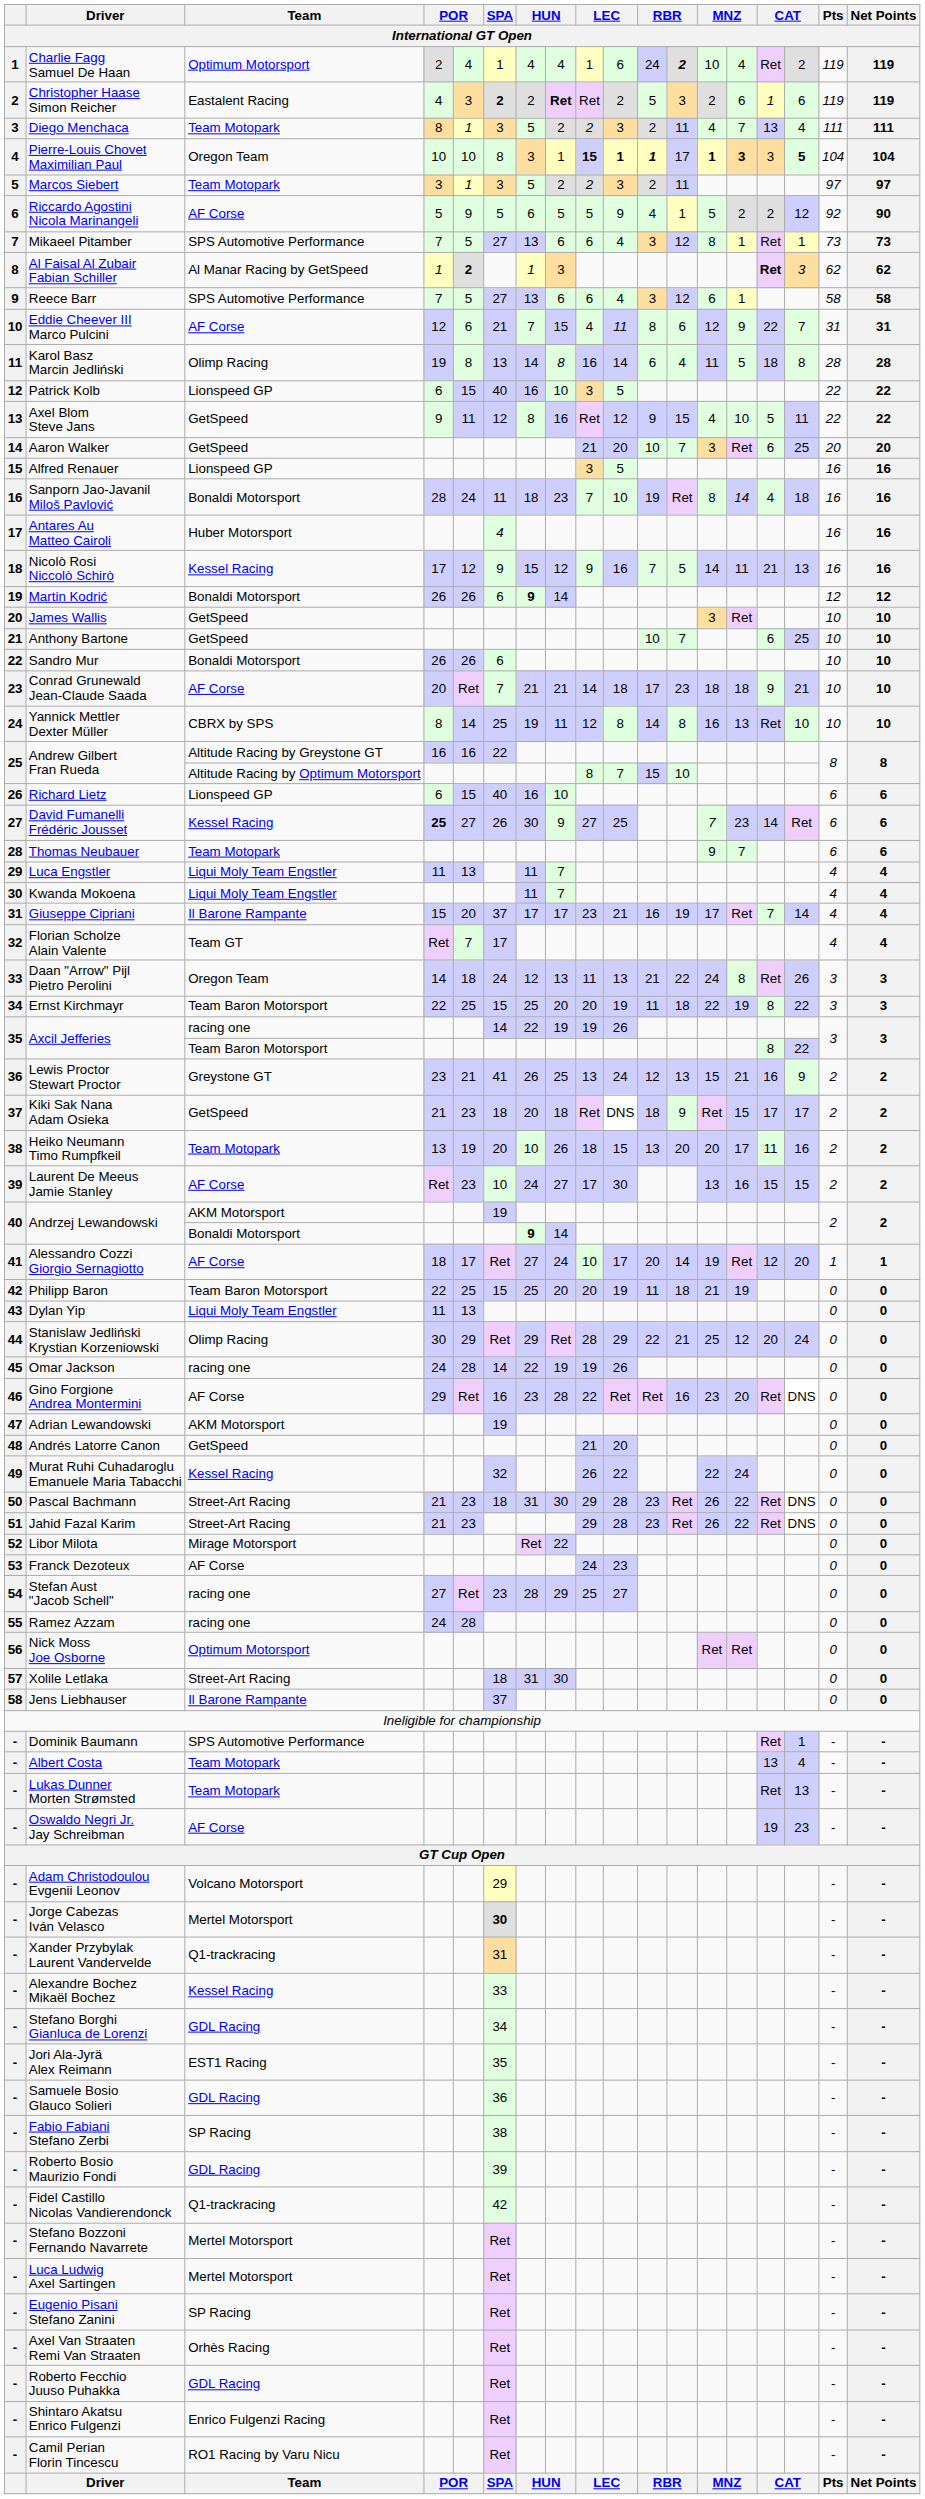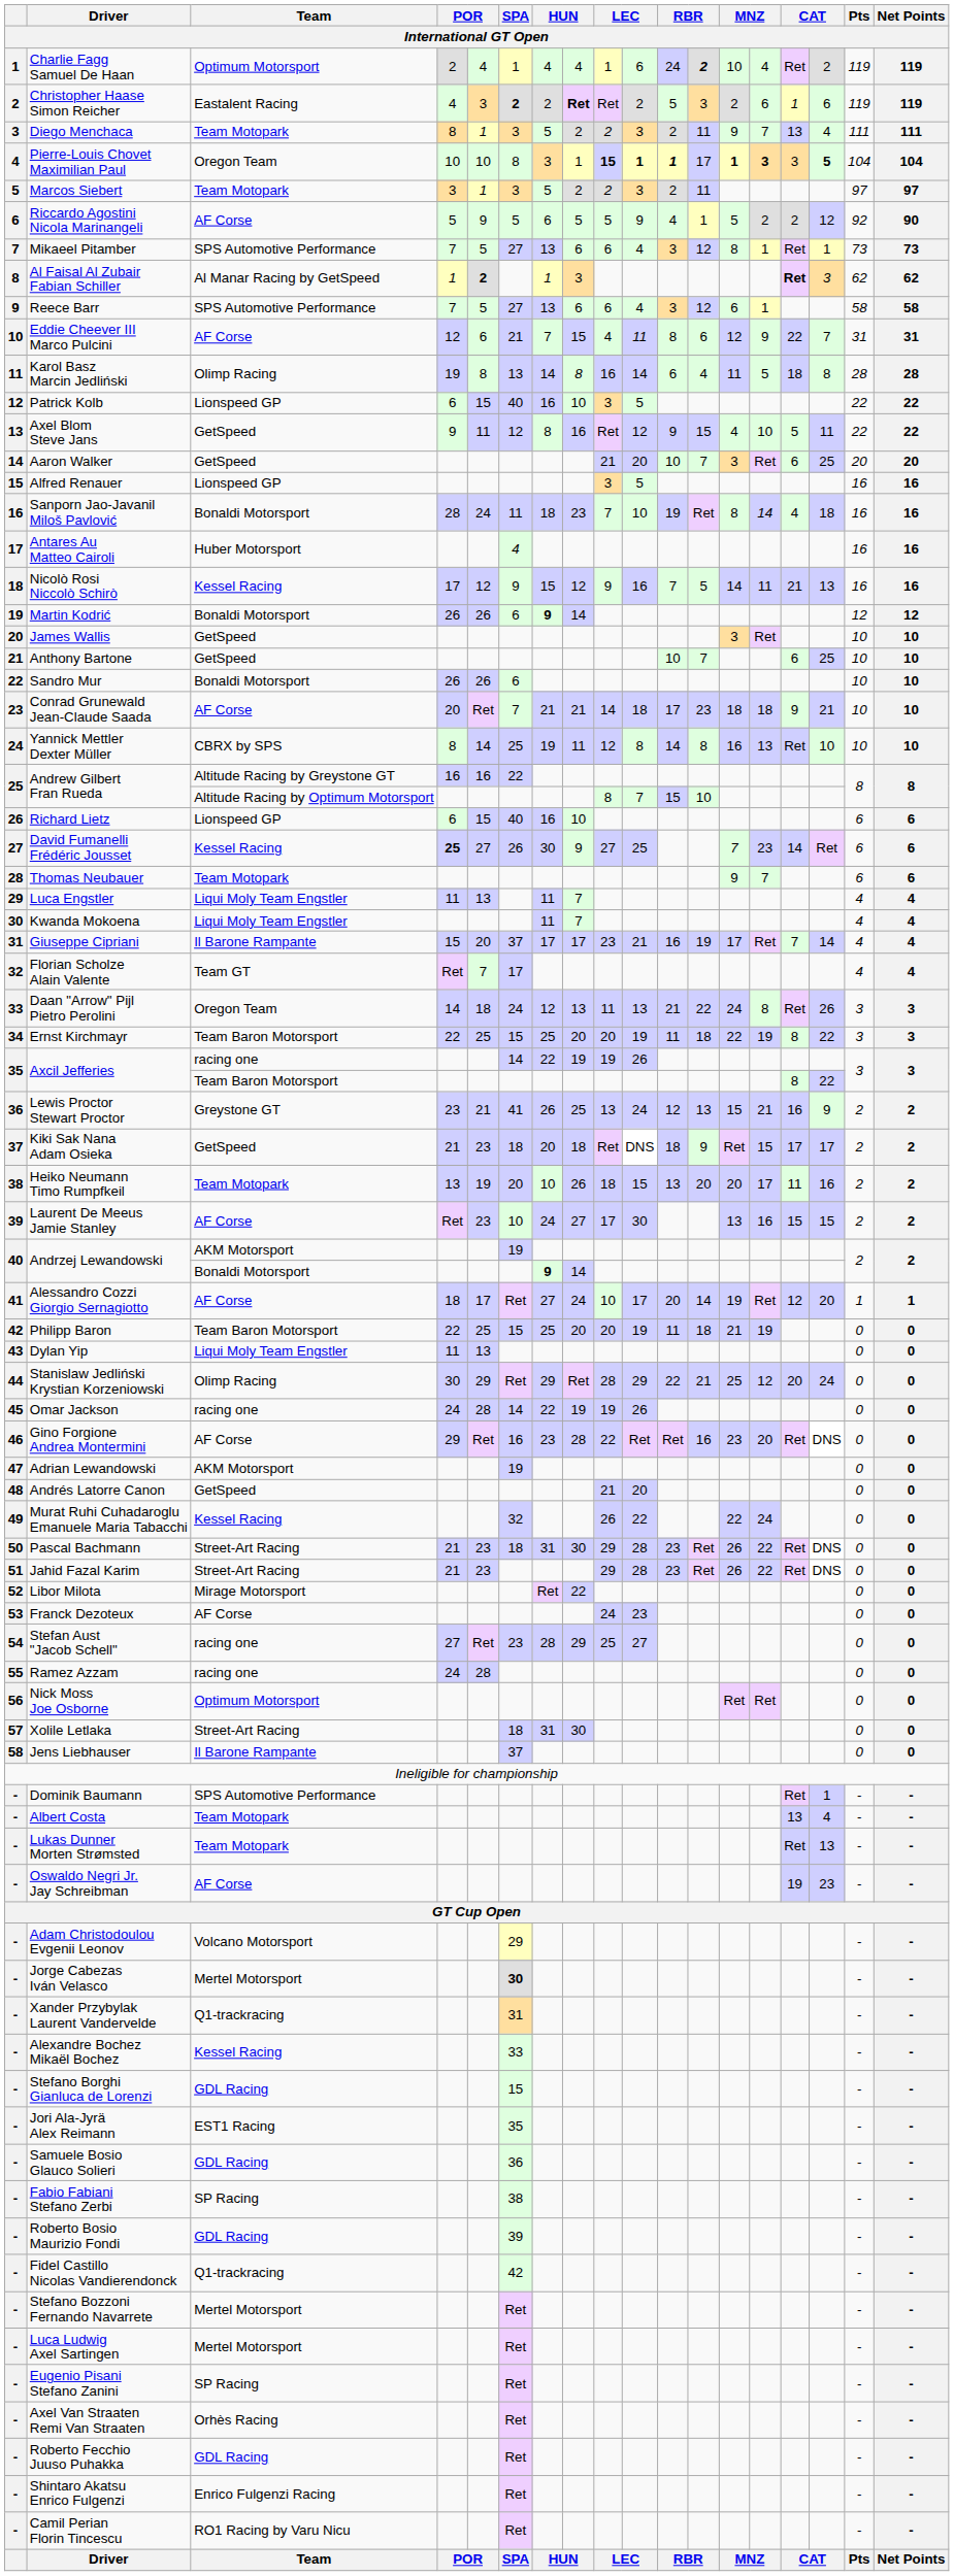Diego Menchaca | column 13: 4 -> 9
Stefano Borghi Gianluca de Lorenzi | SPA: 34 -> 15
